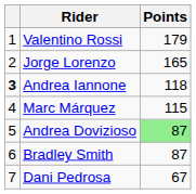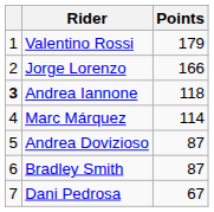Jorge Lorenzo | Points: 165 -> 166
Marc Márquez | Points: 115 -> 114
Andrea Dovizioso | Points: lightgreen background -> no background
